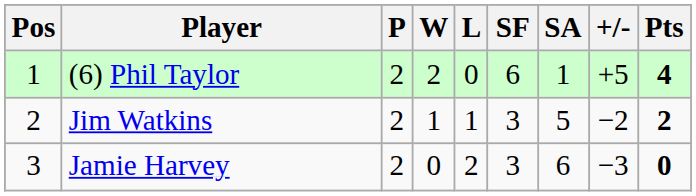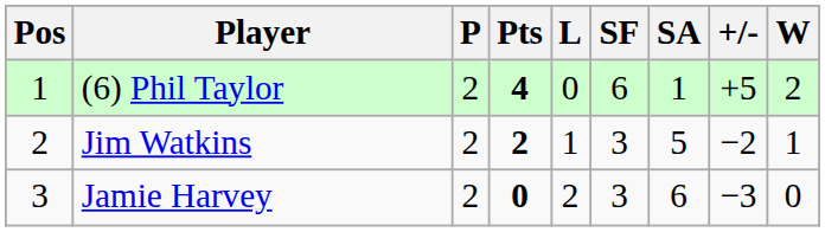columns swapped: W <-> Pts
